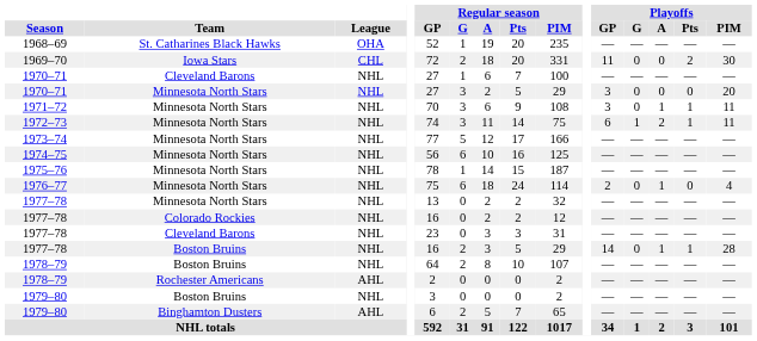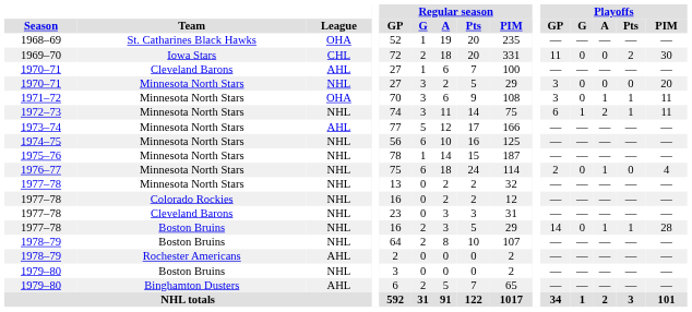1970–71 / Cleveland Barons | League: NHL -> AHL
1971–72 | League: NHL -> OHA
1973–74 | League: NHL -> AHL
